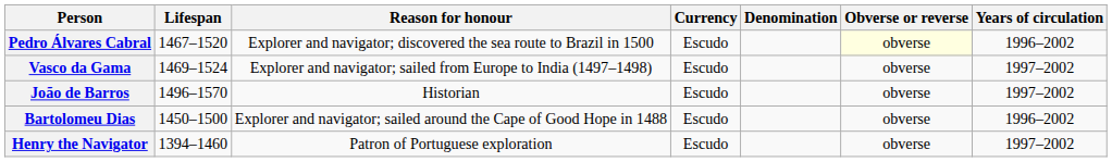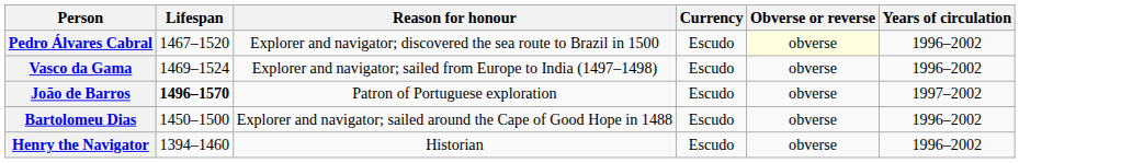- column: Denomination
Vasco da Gama | Years of circulation: 1997–2002 -> 1996–2002
João de Barros | Lifespan: normal -> bold
João de Barros | Reason for honour: Historian -> Patron of Portuguese exploration
Henry the Navigator | Reason for honour: Patron of Portuguese exploration -> Historian
Henry the Navigator | Years of circulation: 1997–2002 -> 1996–2002
